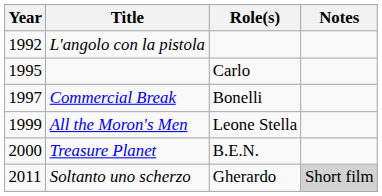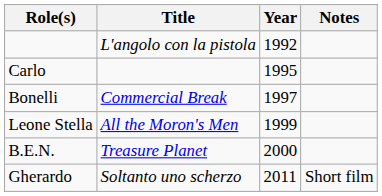columns swapped: Year <-> Role(s)
Soltanto uno scherzo | Notes: lightgrey background -> no background
